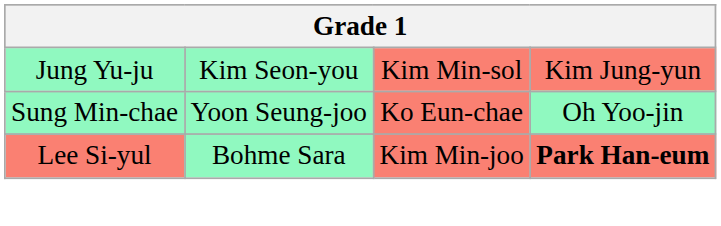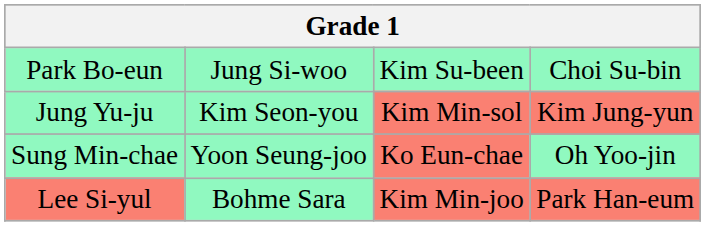+ row: Park Bo-eun | Jung Si-woo | Kim Su-been | Choi Su-bin
Lee Si-yul | column 4: bold -> normal
